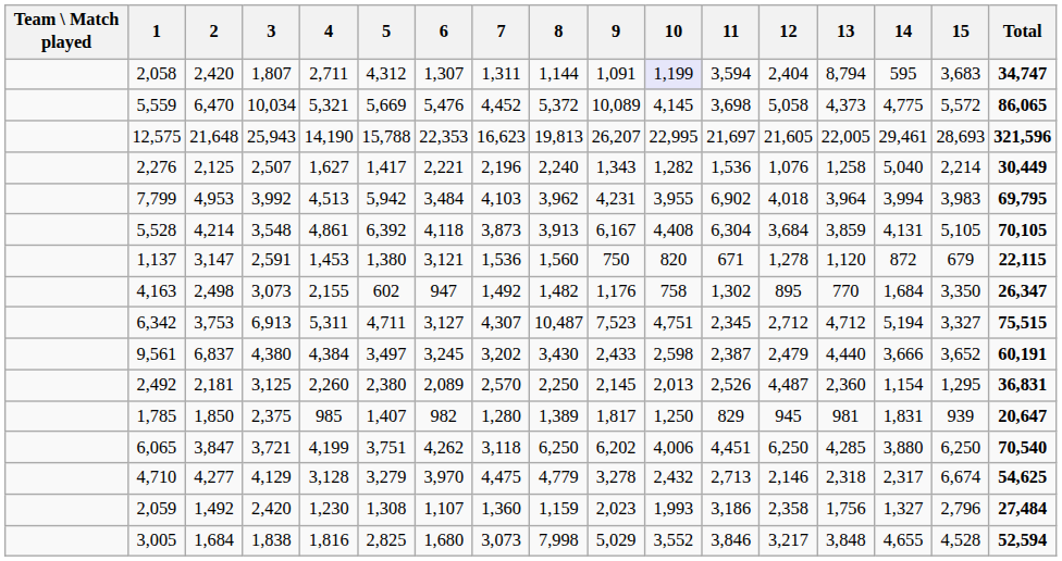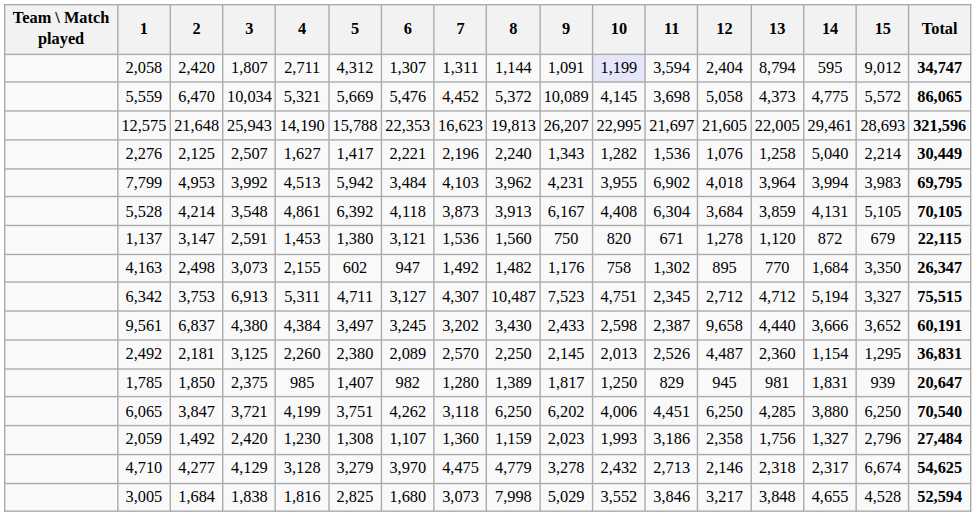2,058 | 15: 3,683 -> 9,012
9,561 | 12: 2,479 -> 9,658
rows swapped: 2,059 <-> 4,710
